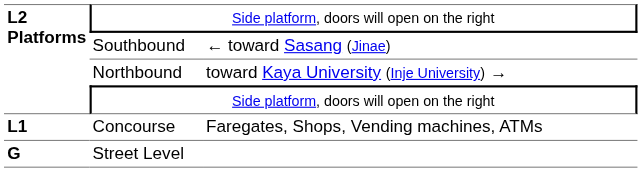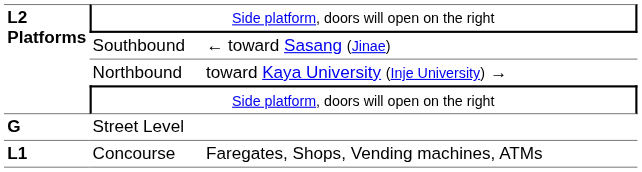rows swapped: Concourse <-> Street Level
